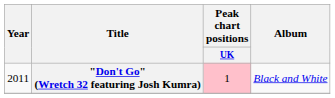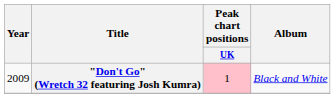"Don't Go" (Wretch 32 featuring Josh Kumra) | Year: 2011 -> 2009
